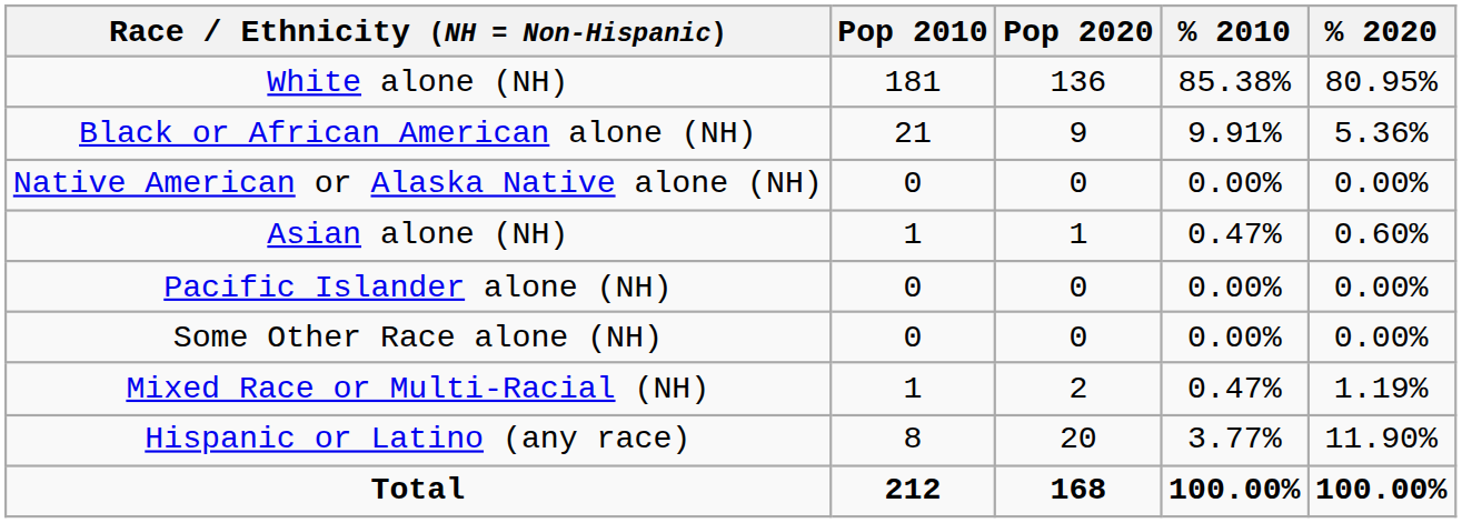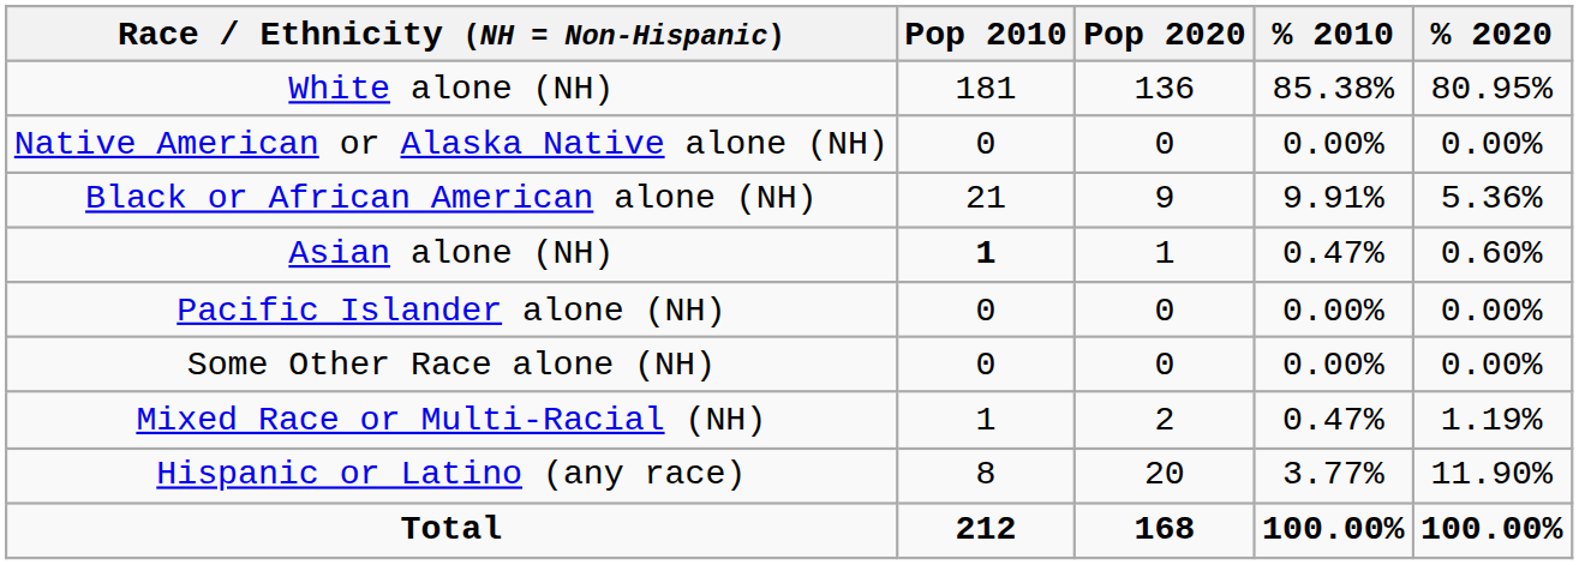rows swapped: Black or African American alone (NH) <-> Native American or Alaska Native alone (NH)
Asian alone (NH) | Pop 2010: normal -> bold
